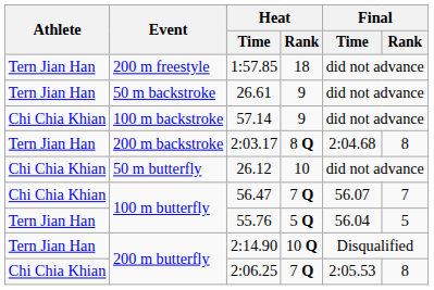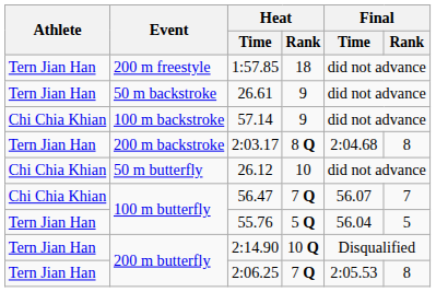2:06.25 | Athlete: Chi Chia Khian -> Tern Jian Han
